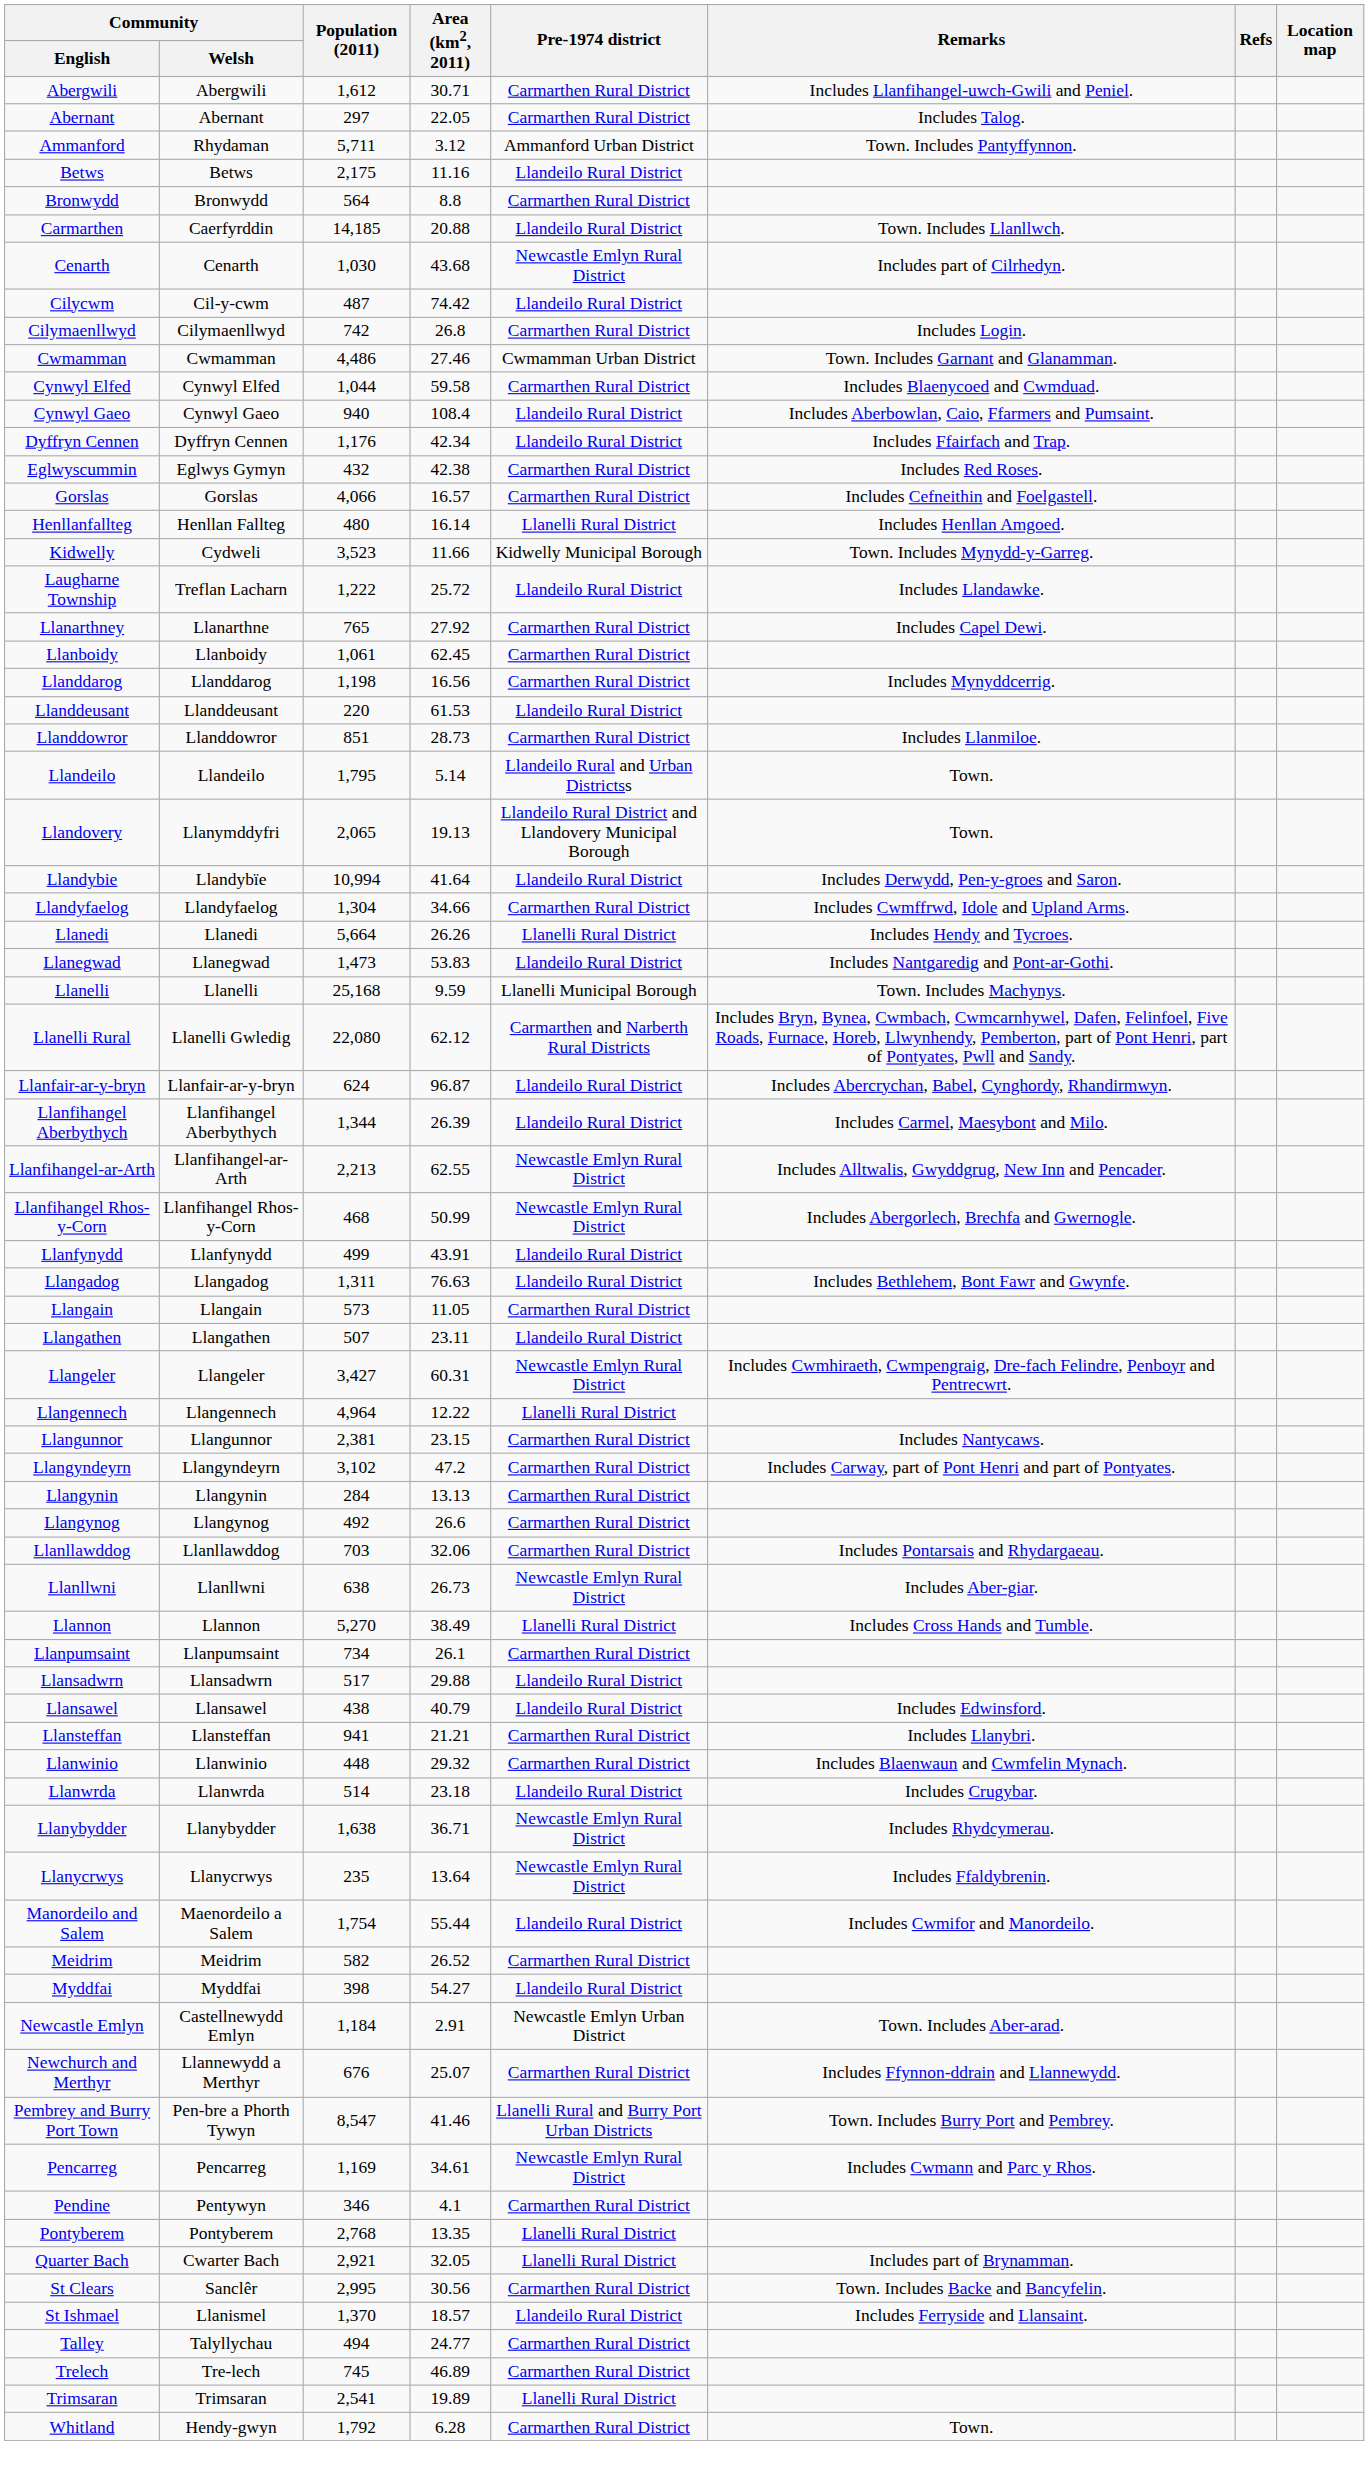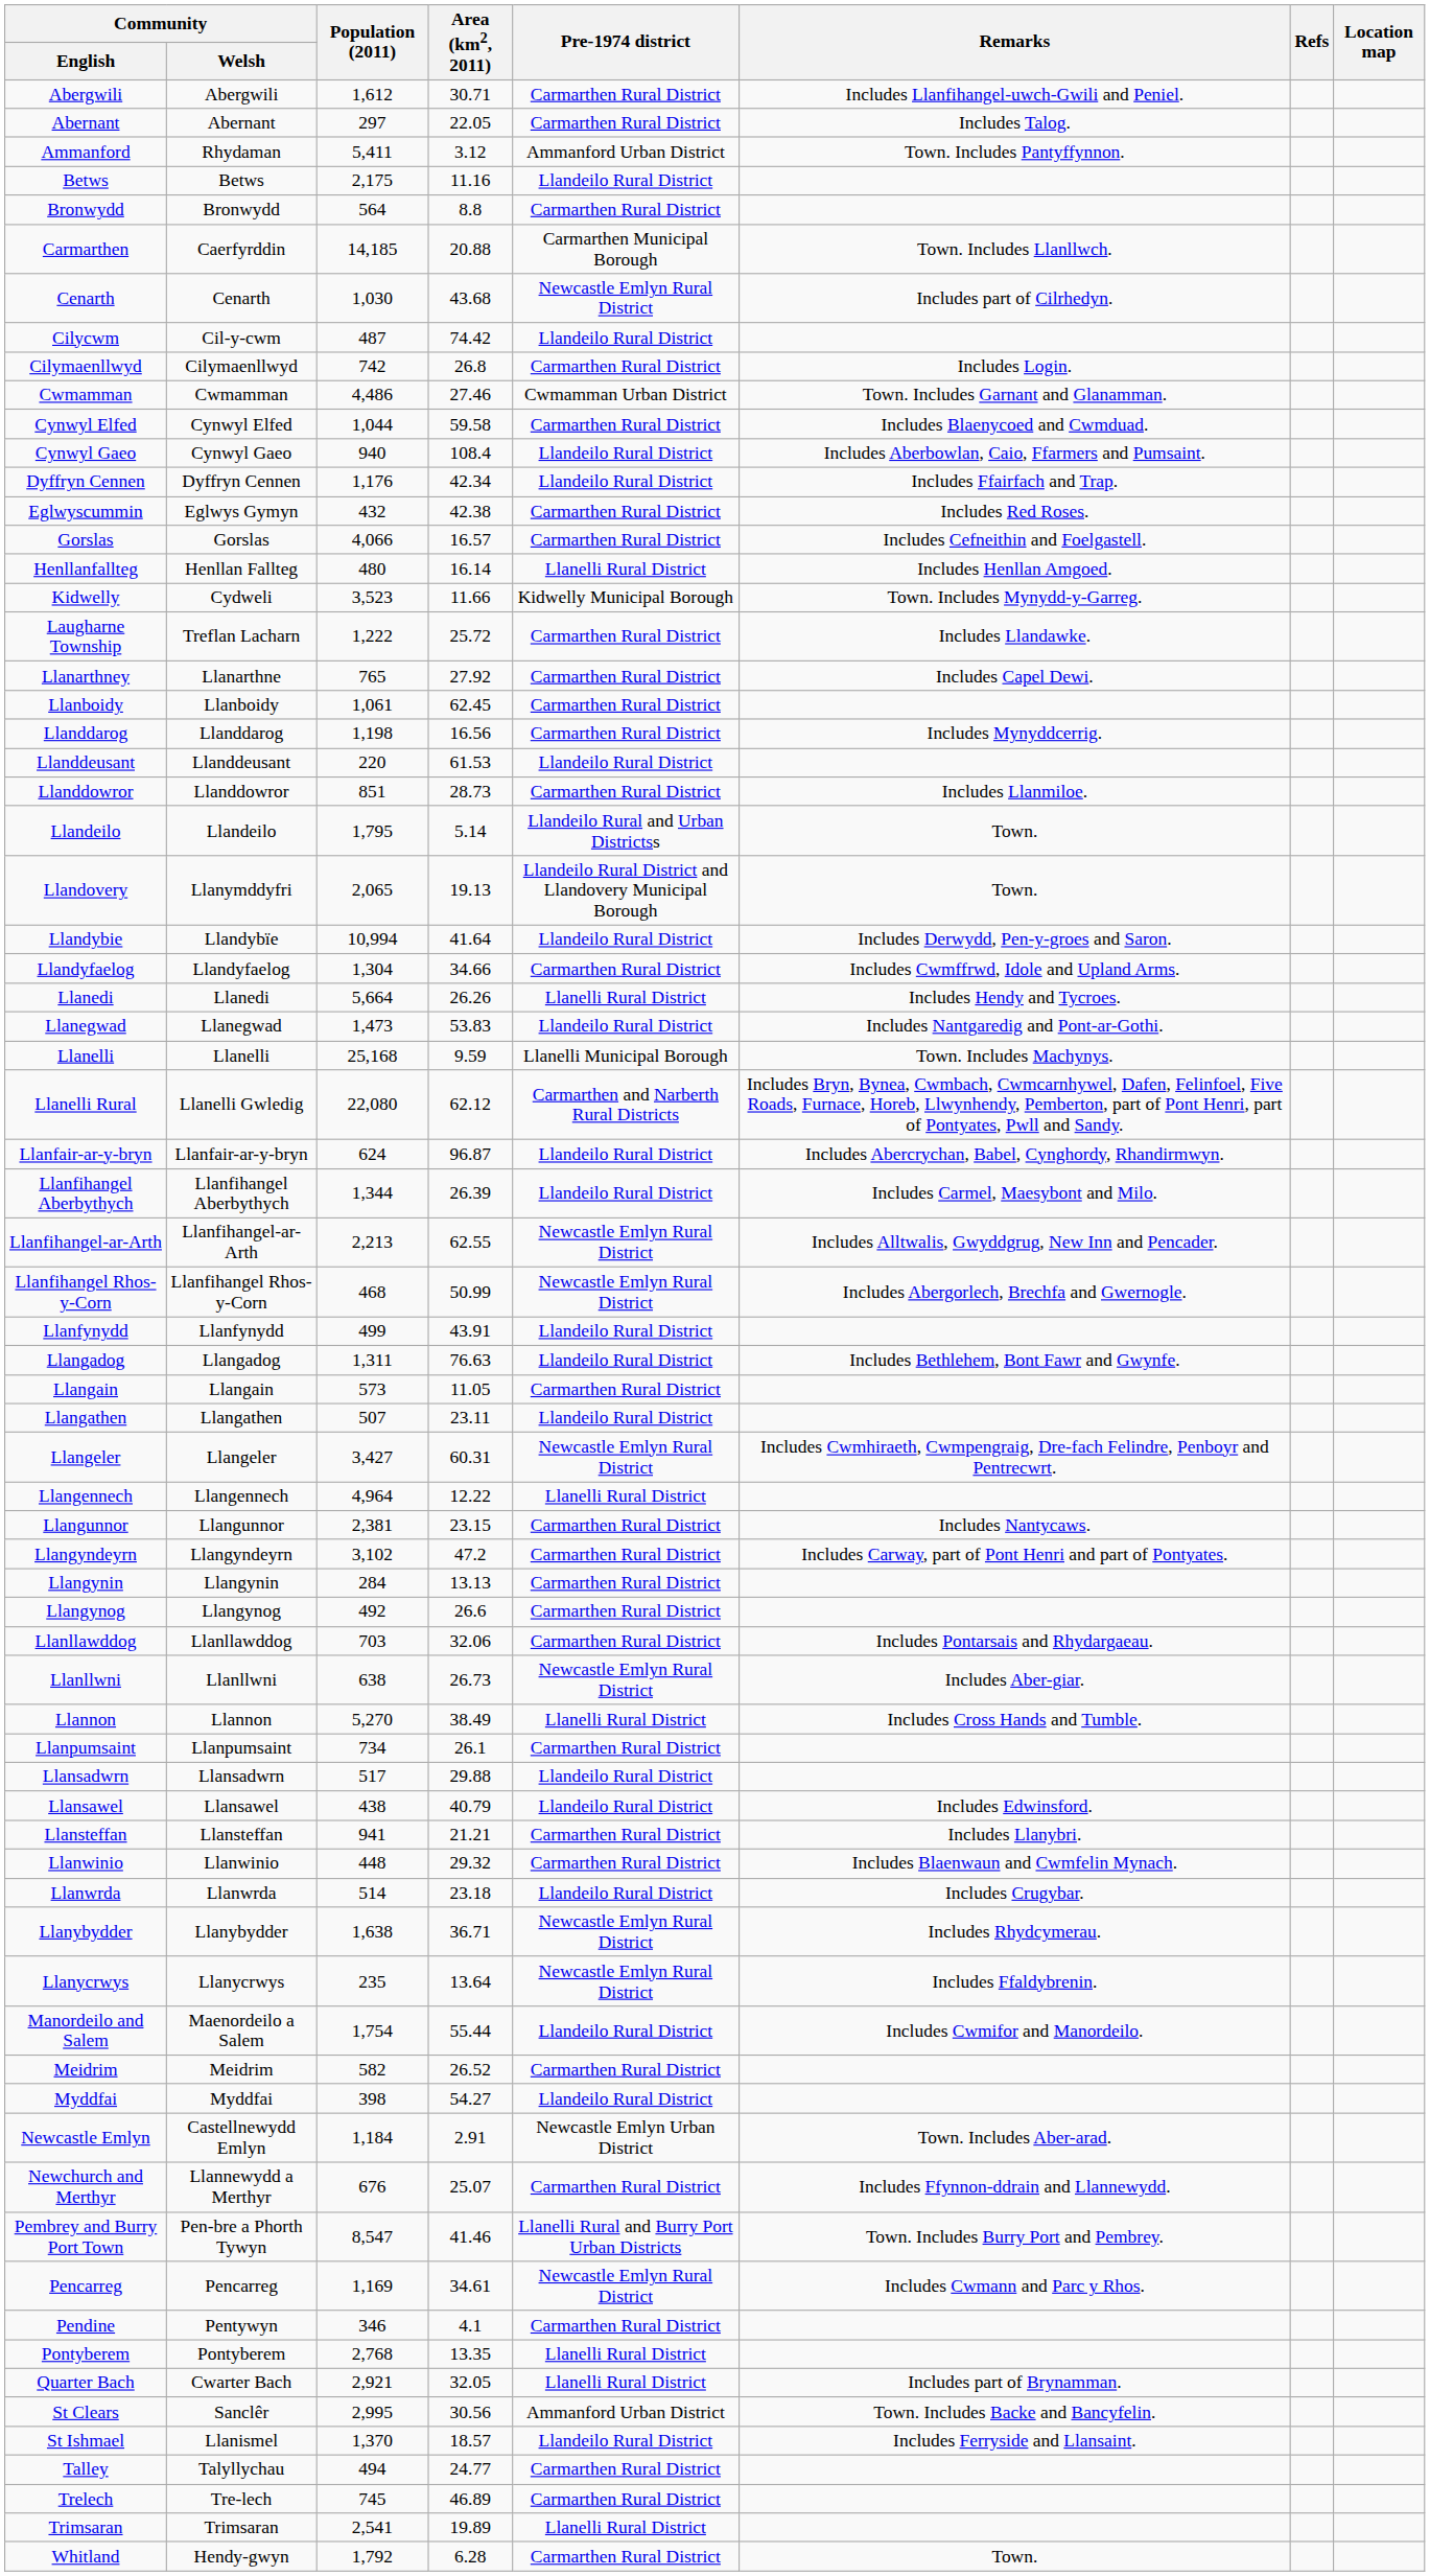Ammanford | Population (2011): 5,711 -> 5,411
Carmarthen | Pre-1974 district: Llandeilo Rural District -> Carmarthen Municipal Borough
Laugharne Township | Pre-1974 district: Llandeilo Rural District -> Carmarthen Rural District
St Clears | Pre-1974 district: Carmarthen Rural District -> Ammanford Urban District
